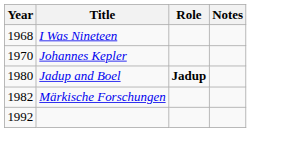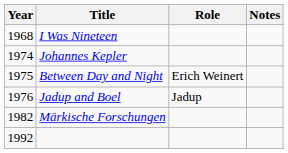Johannes Kepler | Year: 1970 -> 1974
+ row: 1975 | Between Day and Night | Erich Weinert
Jadup and Boel | Year: 1980 -> 1976
Jadup and Boel | Role: bold -> normal
